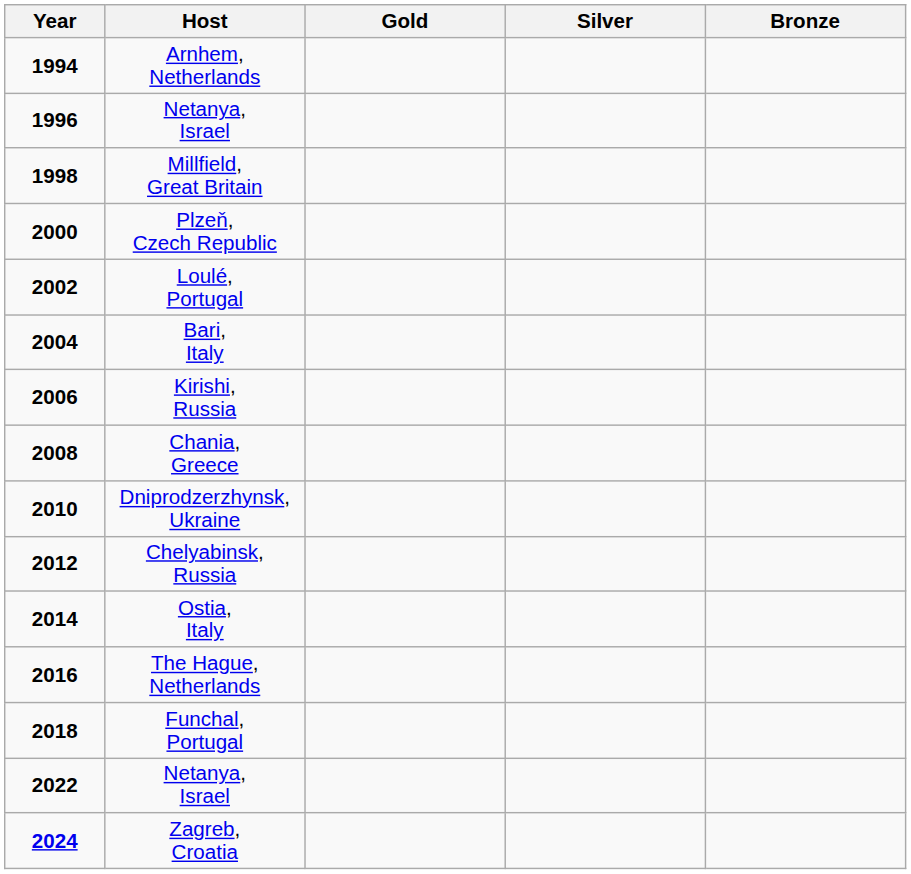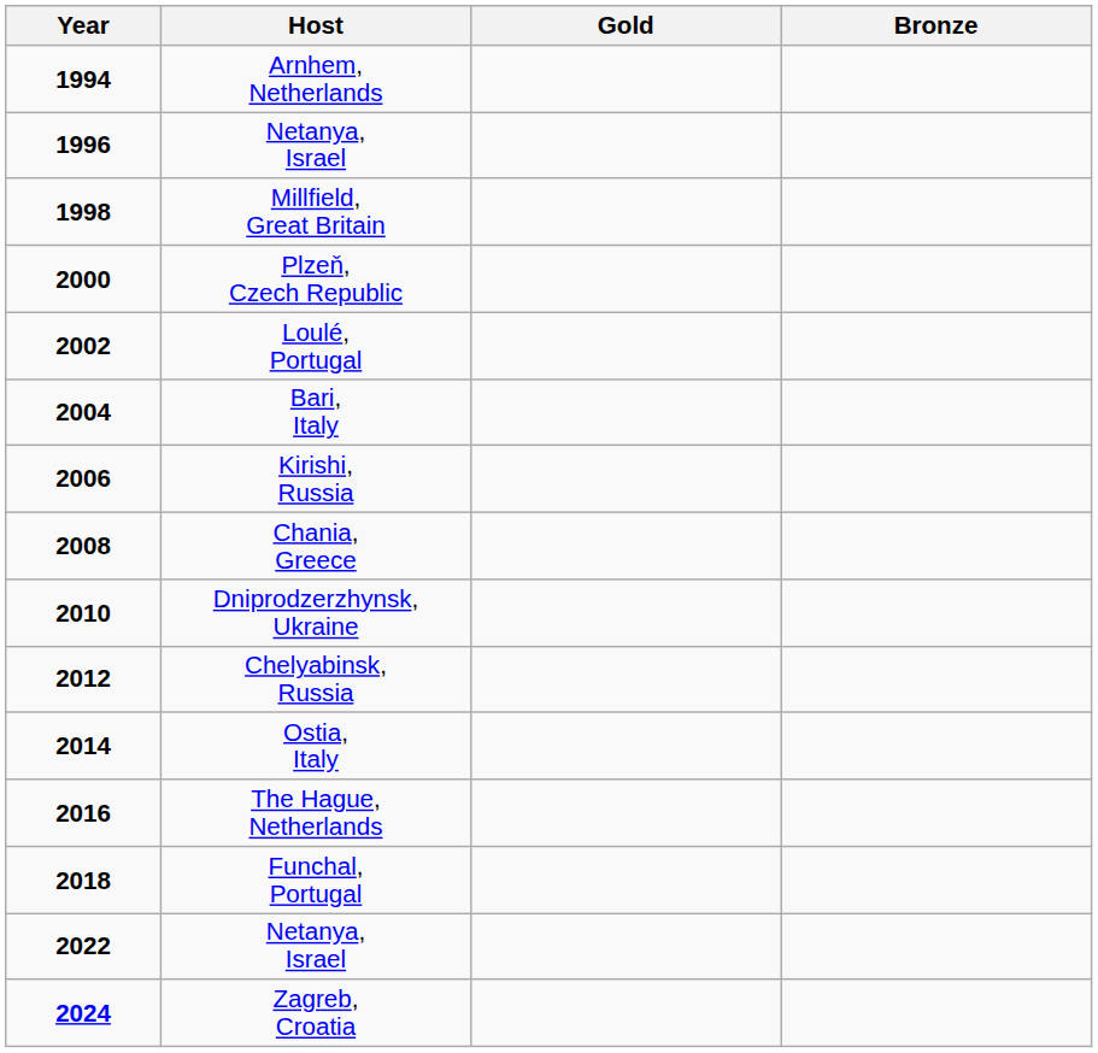- column: Silver
